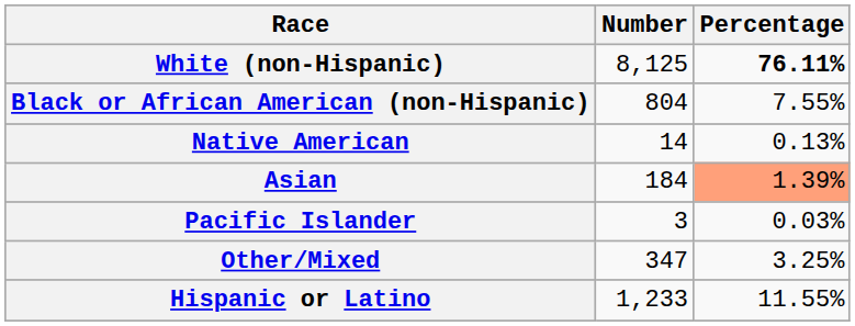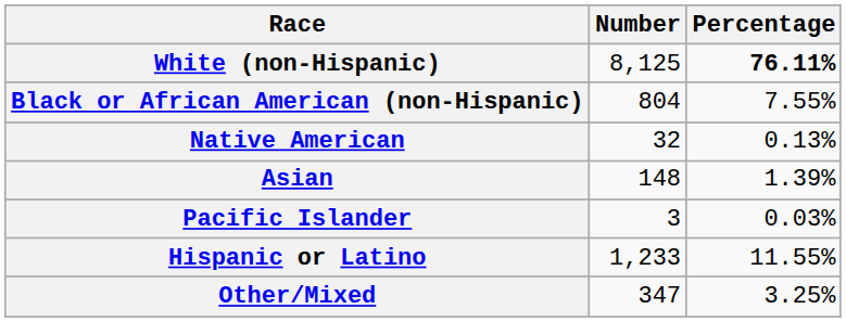Native American | Number: 14 -> 32
Asian | Number: 184 -> 148
Asian | Percentage: lightsalmon background -> no background
rows swapped: Other/Mixed <-> Hispanic or Latino
